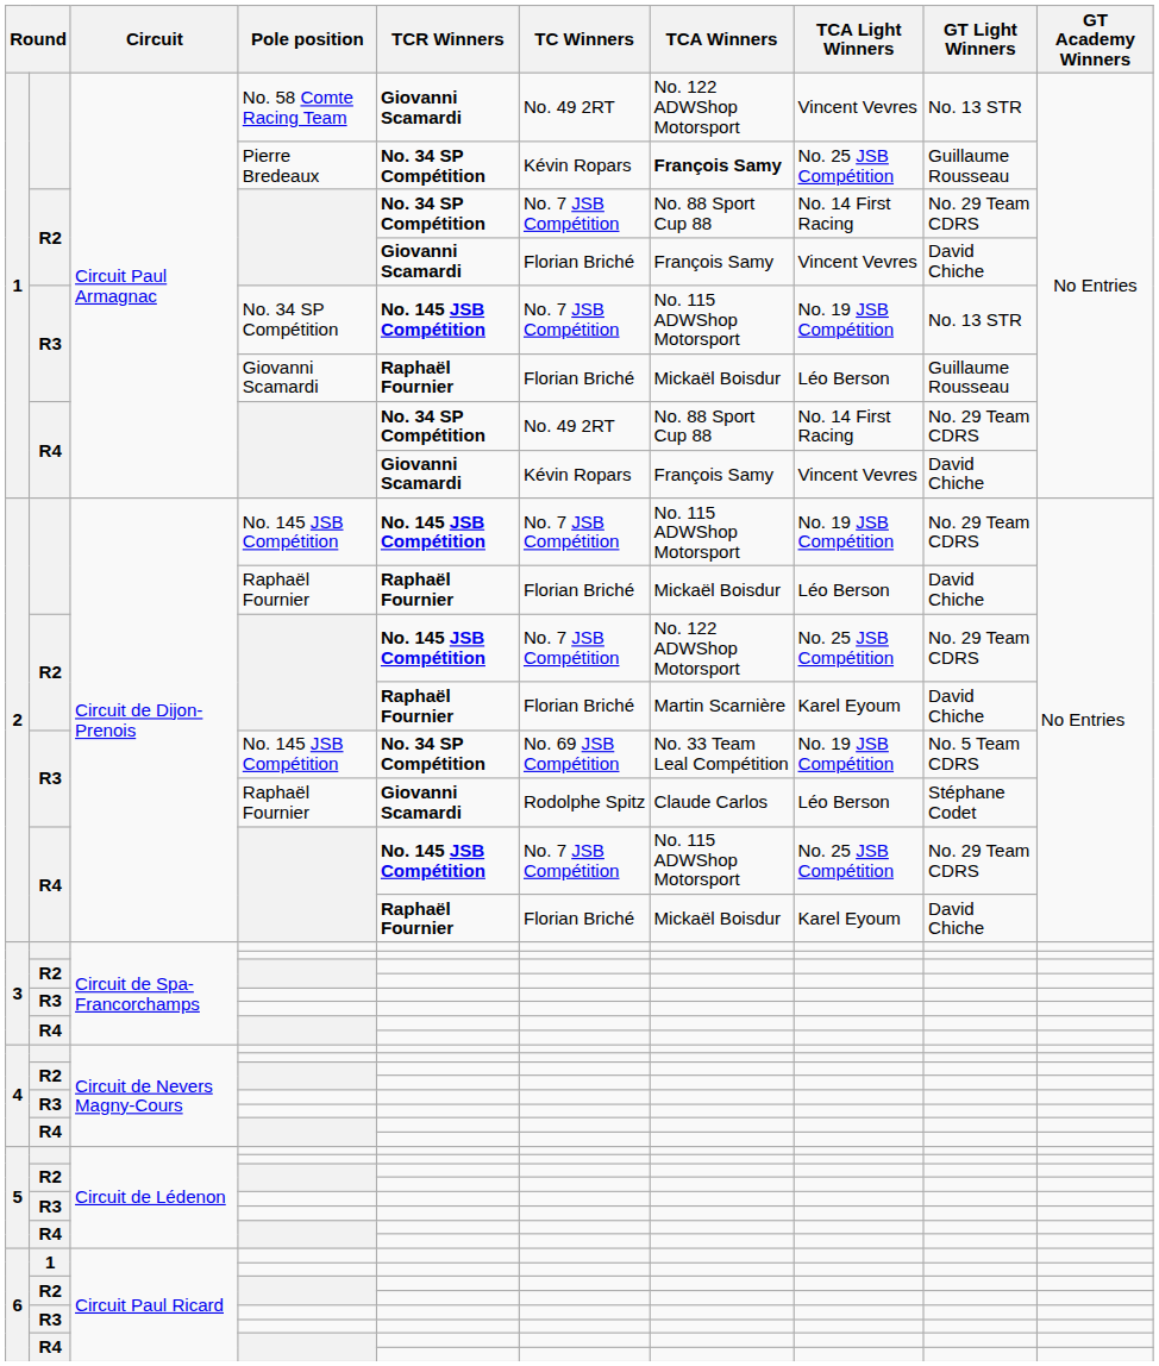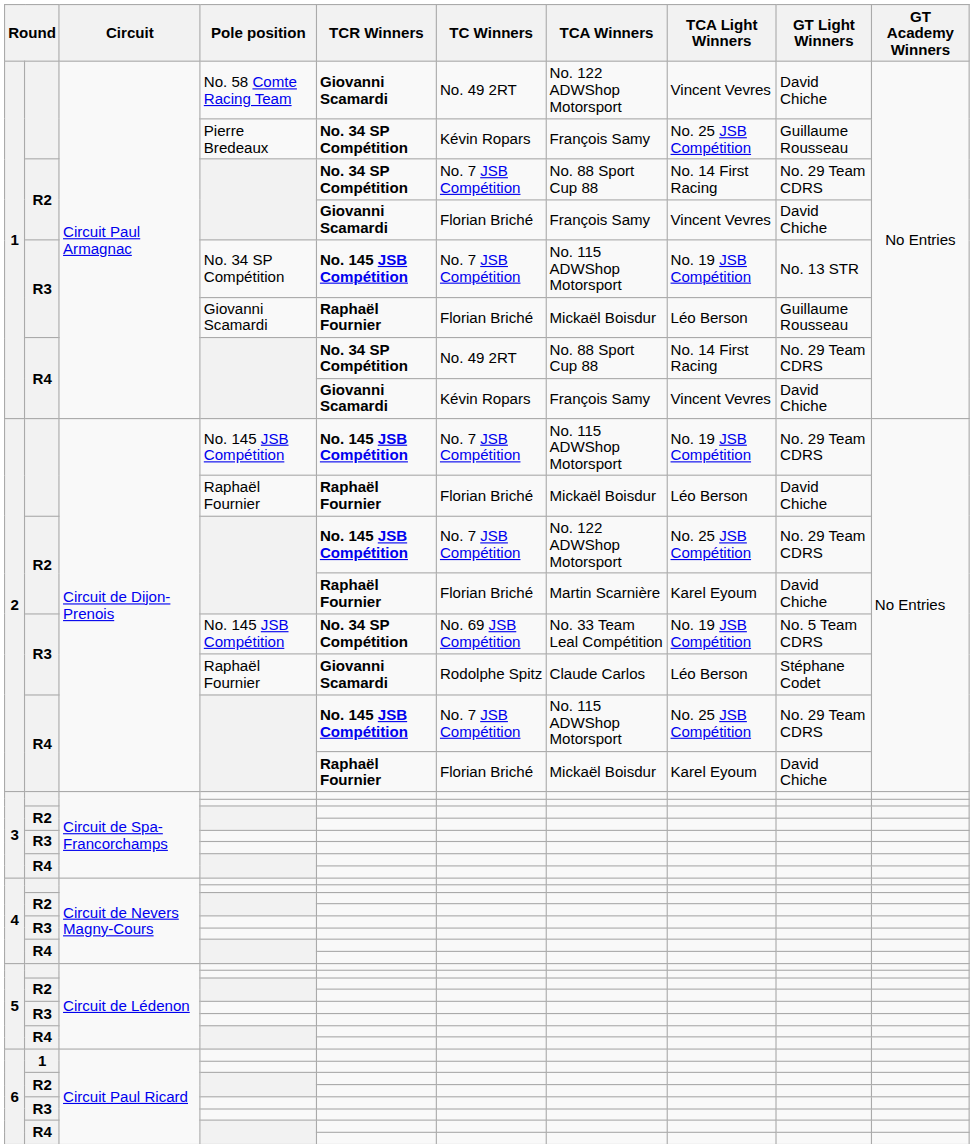No. 58 Comte Racing Team | GT Light Winners: No. 13 STR -> David Chiche
Pierre Bredeaux | TCA Winners: bold -> normal
